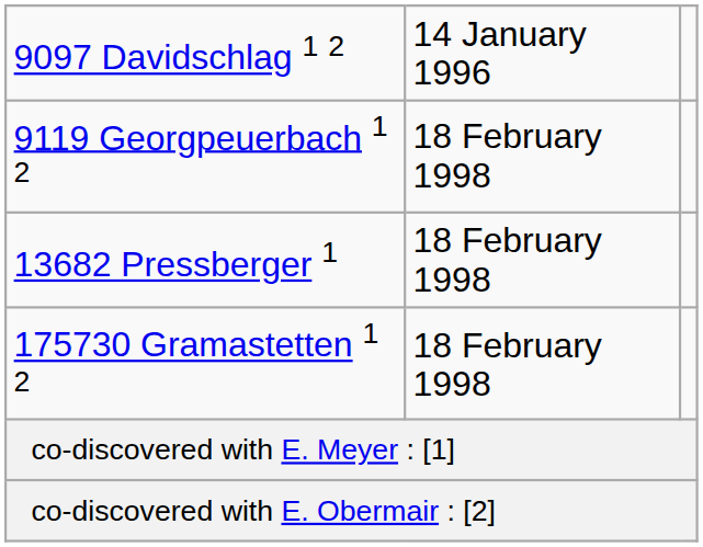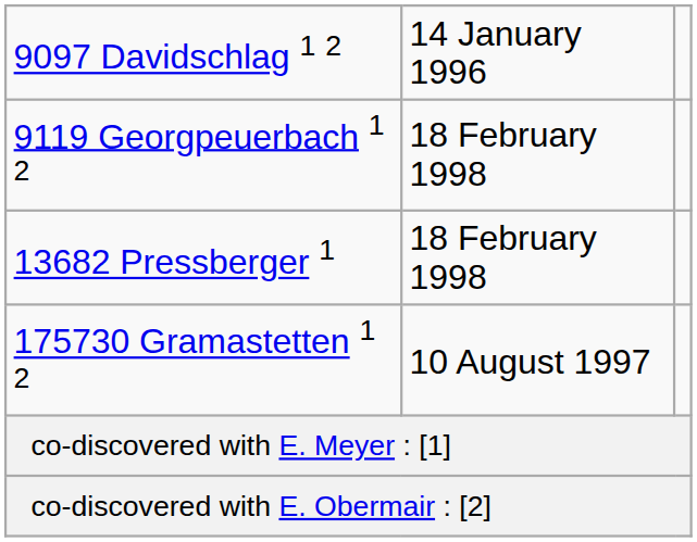175730 Gramastetten 1 2 | column 2: 18 February 1998 -> 10 August 1997
